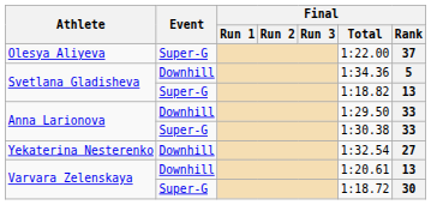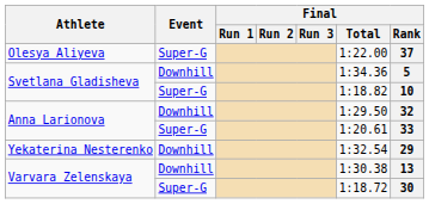Svetlana Gladisheva / Super-G | Final / Rank: 13 -> 10
Anna Larionova / Downhill | Final / Rank: 33 -> 32
Anna Larionova / Super-G | Final / Total: 1:30.38 -> 1:20.61
Yekaterina Nesterenko | Final / Rank: 27 -> 29
Varvara Zelenskaya / Downhill | Final / Total: 1:20.61 -> 1:30.38
